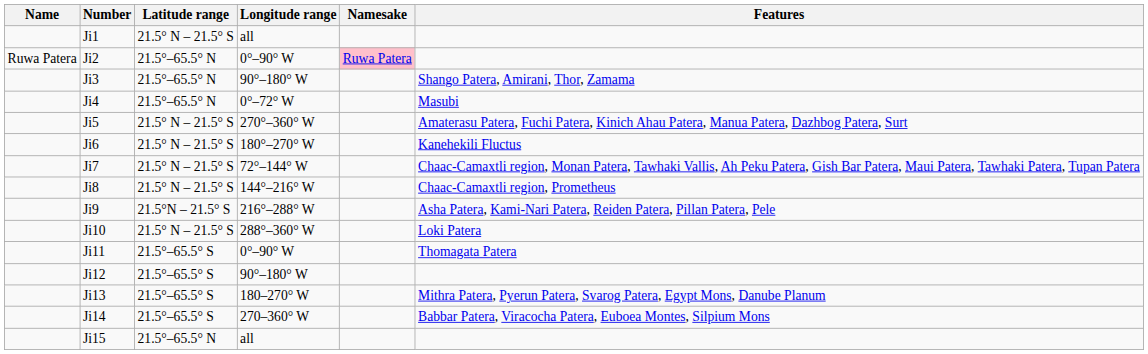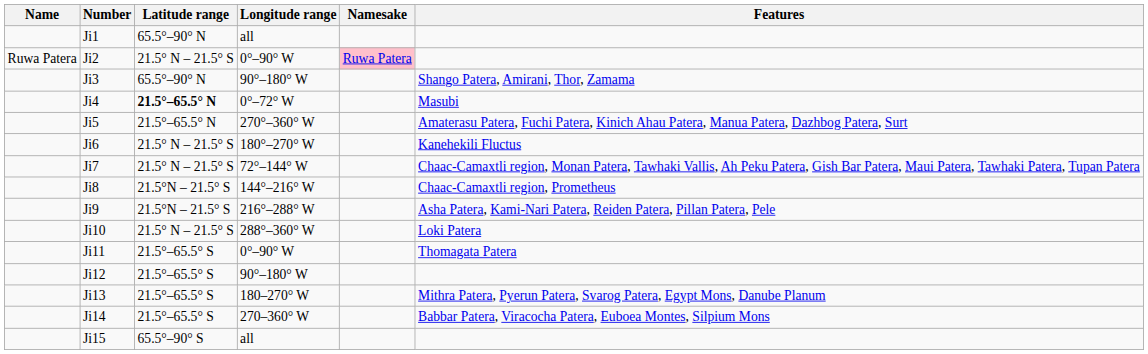Ji1 | Latitude range: 21.5° N – 21.5° S -> 65.5°–90° N
Ji2 | Latitude range: 21.5°–65.5° N -> 21.5° N – 21.5° S
Ji3 | Latitude range: 21.5°–65.5° N -> 65.5°–90° N
Ji4 | Latitude range: normal -> bold
Ji5 | Latitude range: 21.5° N – 21.5° S -> 21.5°–65.5° N
Ji8 | Latitude range: 21.5° N – 21.5° S -> 21.5°N – 21.5° S
Ji15 | Latitude range: 21.5°–65.5° N -> 65.5°–90° S
